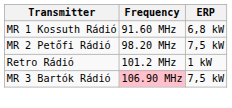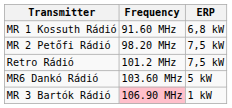Retro Rádió | ERP: 1 kW -> 7,5 kW
+ row: MR6 Dankó Rádió | 103.60 MHz | 5 kW
MR 3 Bartók Rádió | ERP: 7,5 kW -> 1 kW
